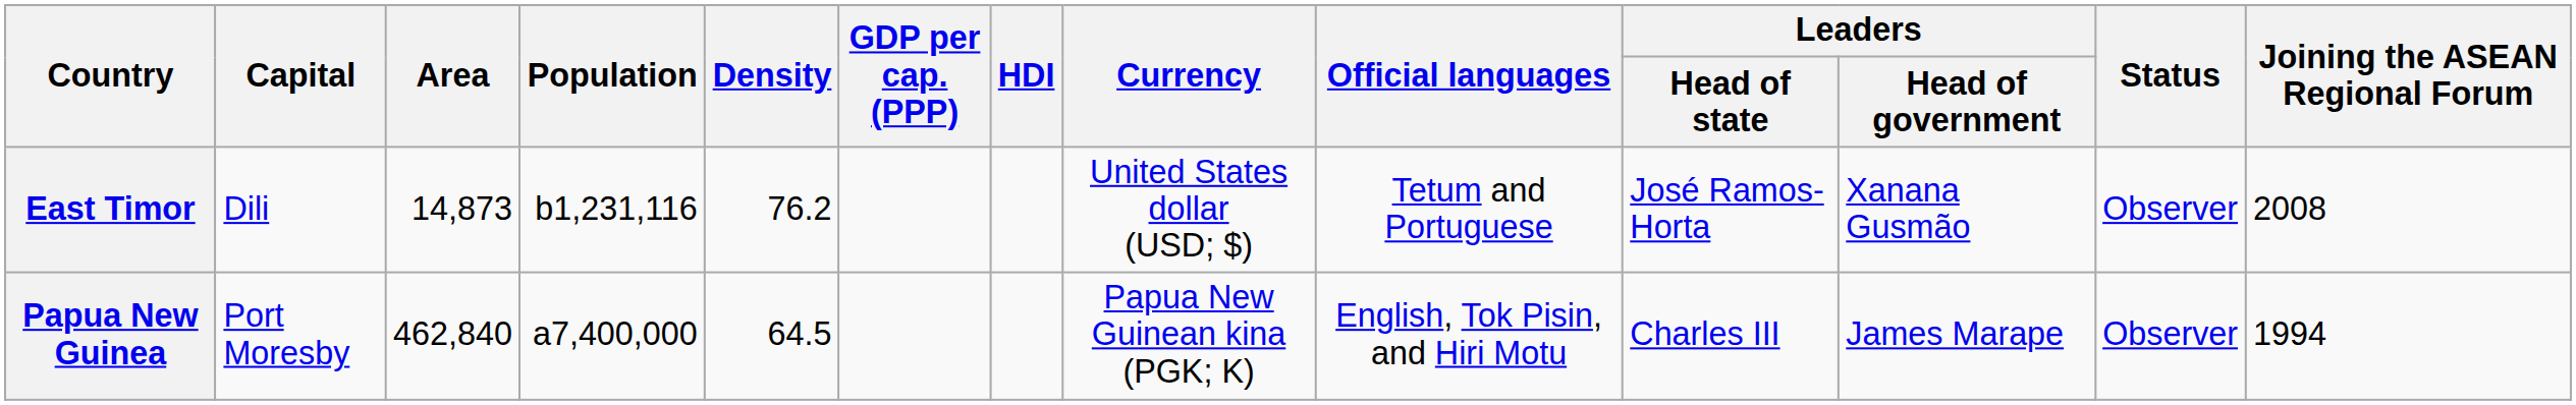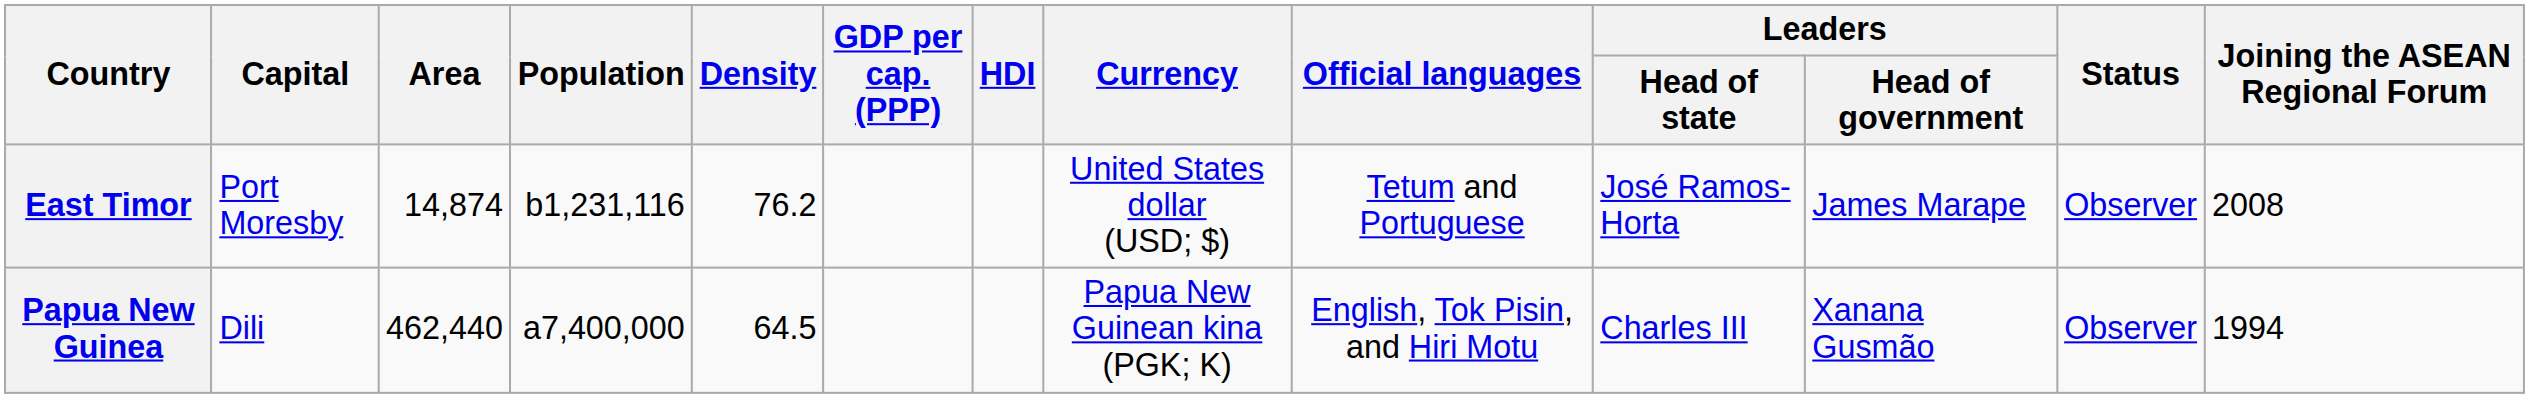East Timor | Capital: Dili -> Port Moresby
East Timor | Area: 14,873 -> 14,874
East Timor | Leaders / Head of government: Xanana Gusmão -> James Marape
Papua New Guinea | Capital: Port Moresby -> Dili
Papua New Guinea | Area: 462,840 -> 462,440
Papua New Guinea | Leaders / Head of government: James Marape -> Xanana Gusmão
